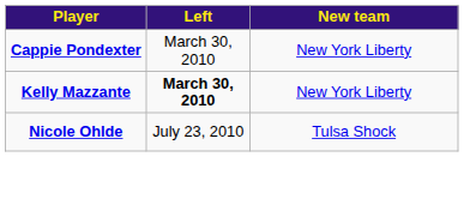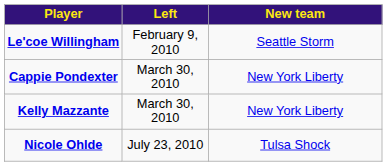+ row: Le'coe Willingham | February 9, 2010 | Seattle Storm
Kelly Mazzante | Left: bold -> normal
